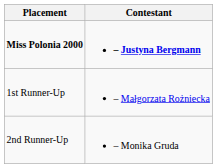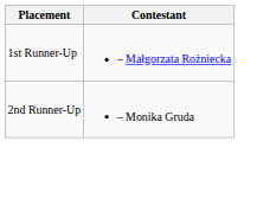- row: Miss Polonia 2000 | – Justyna Bergmann
